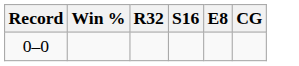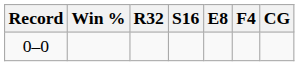+ column: F4
